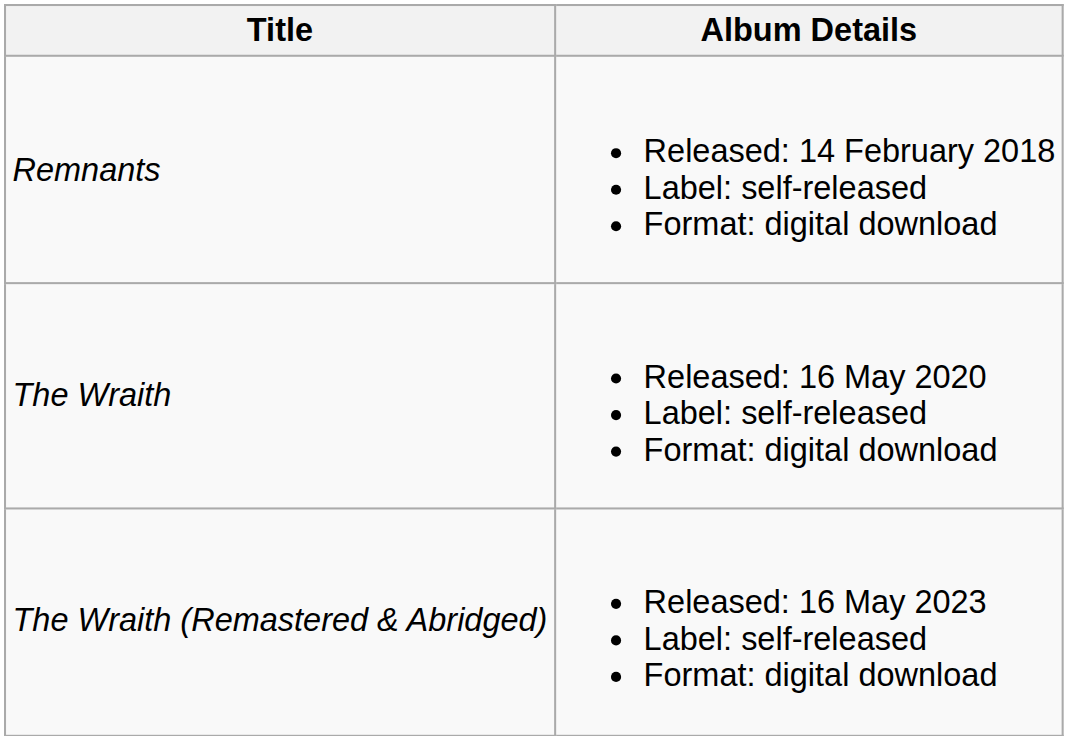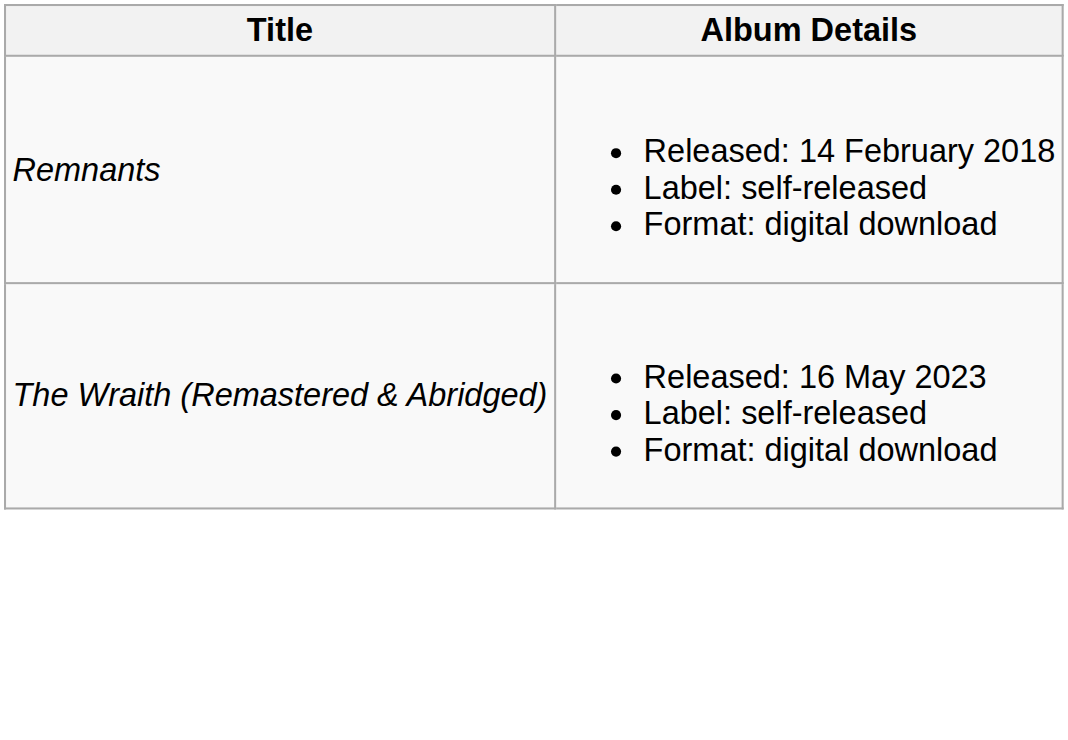- row: The Wraith | Released: 16 May 2020 Label: self-released Format: digital download
